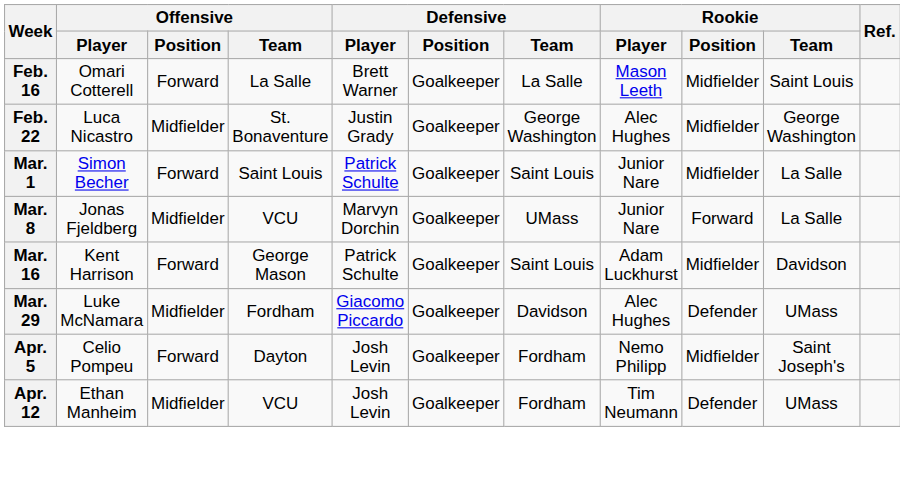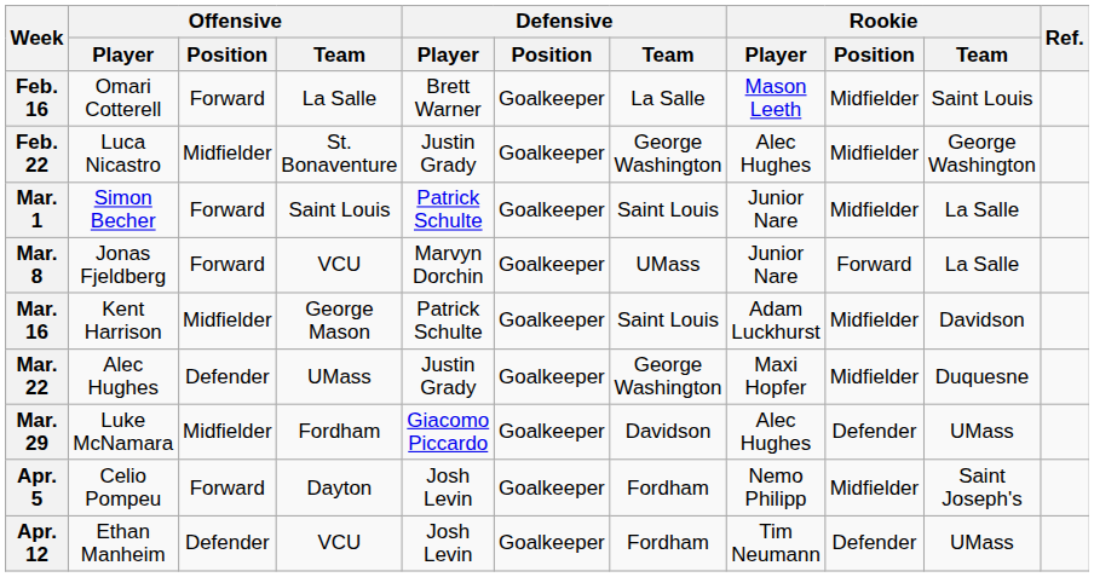Mar. 8 | Offensive / Position: Midfielder -> Forward
Mar. 16 | Offensive / Position: Forward -> Midfielder
+ row: Mar. 22 | Alec Hughes | Defender | UMass | Justin Grady | Goalkeeper | George Washington | Maxi Hopfer | Midfielder | Duquesne
Apr. 12 | Offensive / Position: Midfielder -> Defender
